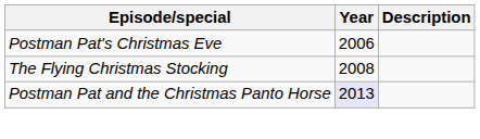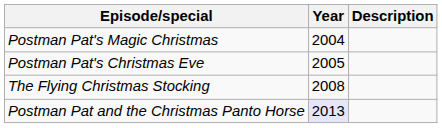+ row: Postman Pat's Magic Christmas | 2004
Postman Pat's Christmas Eve | Year: 2006 -> 2005
